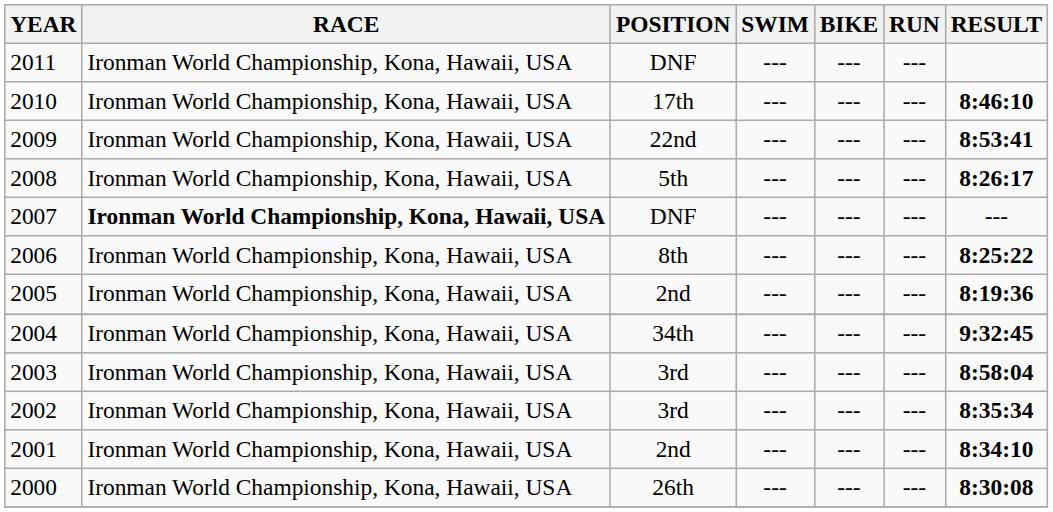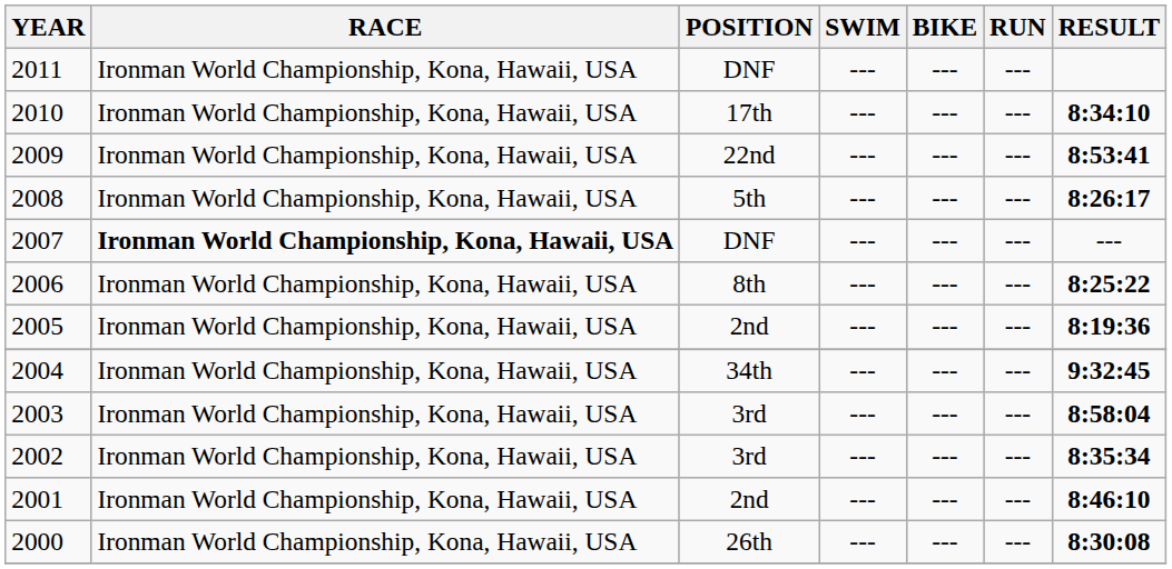2010 | RESULT: 8:46:10 -> 8:34:10
2001 | RESULT: 8:34:10 -> 8:46:10
